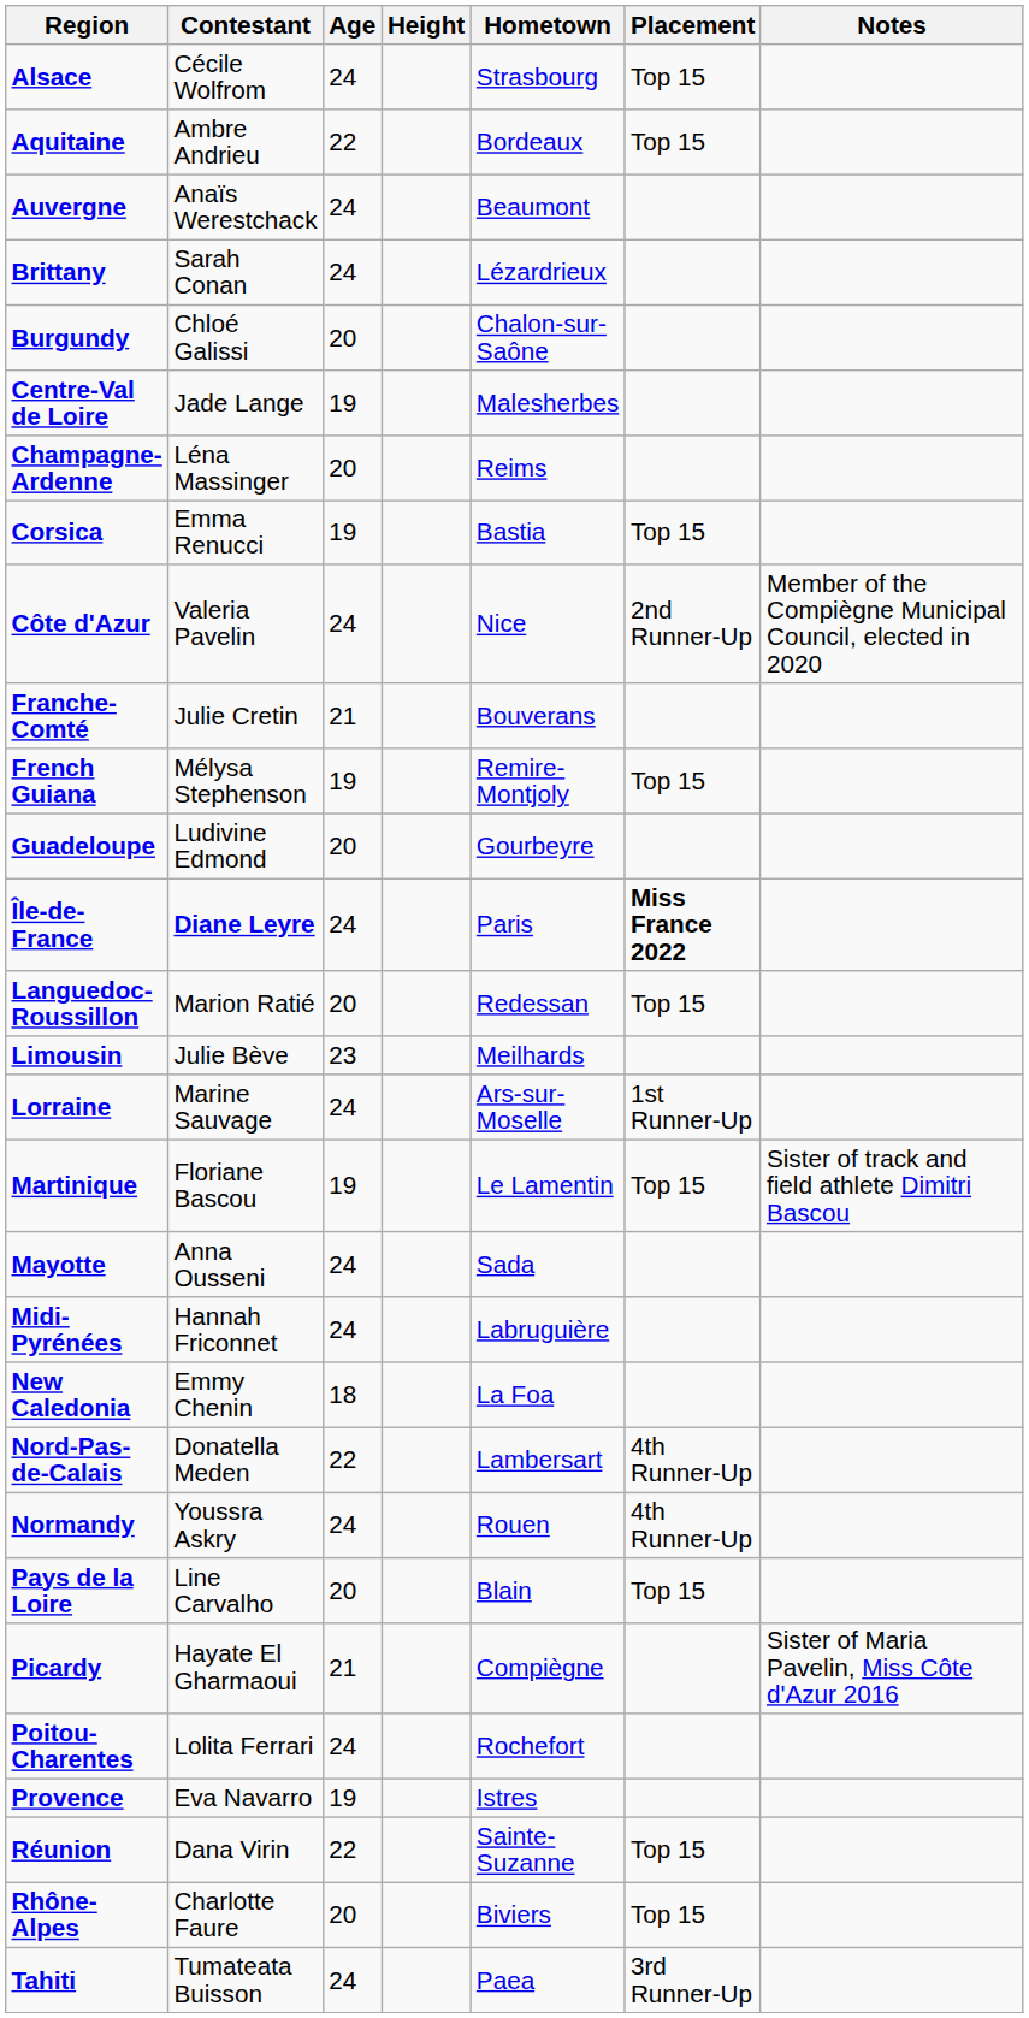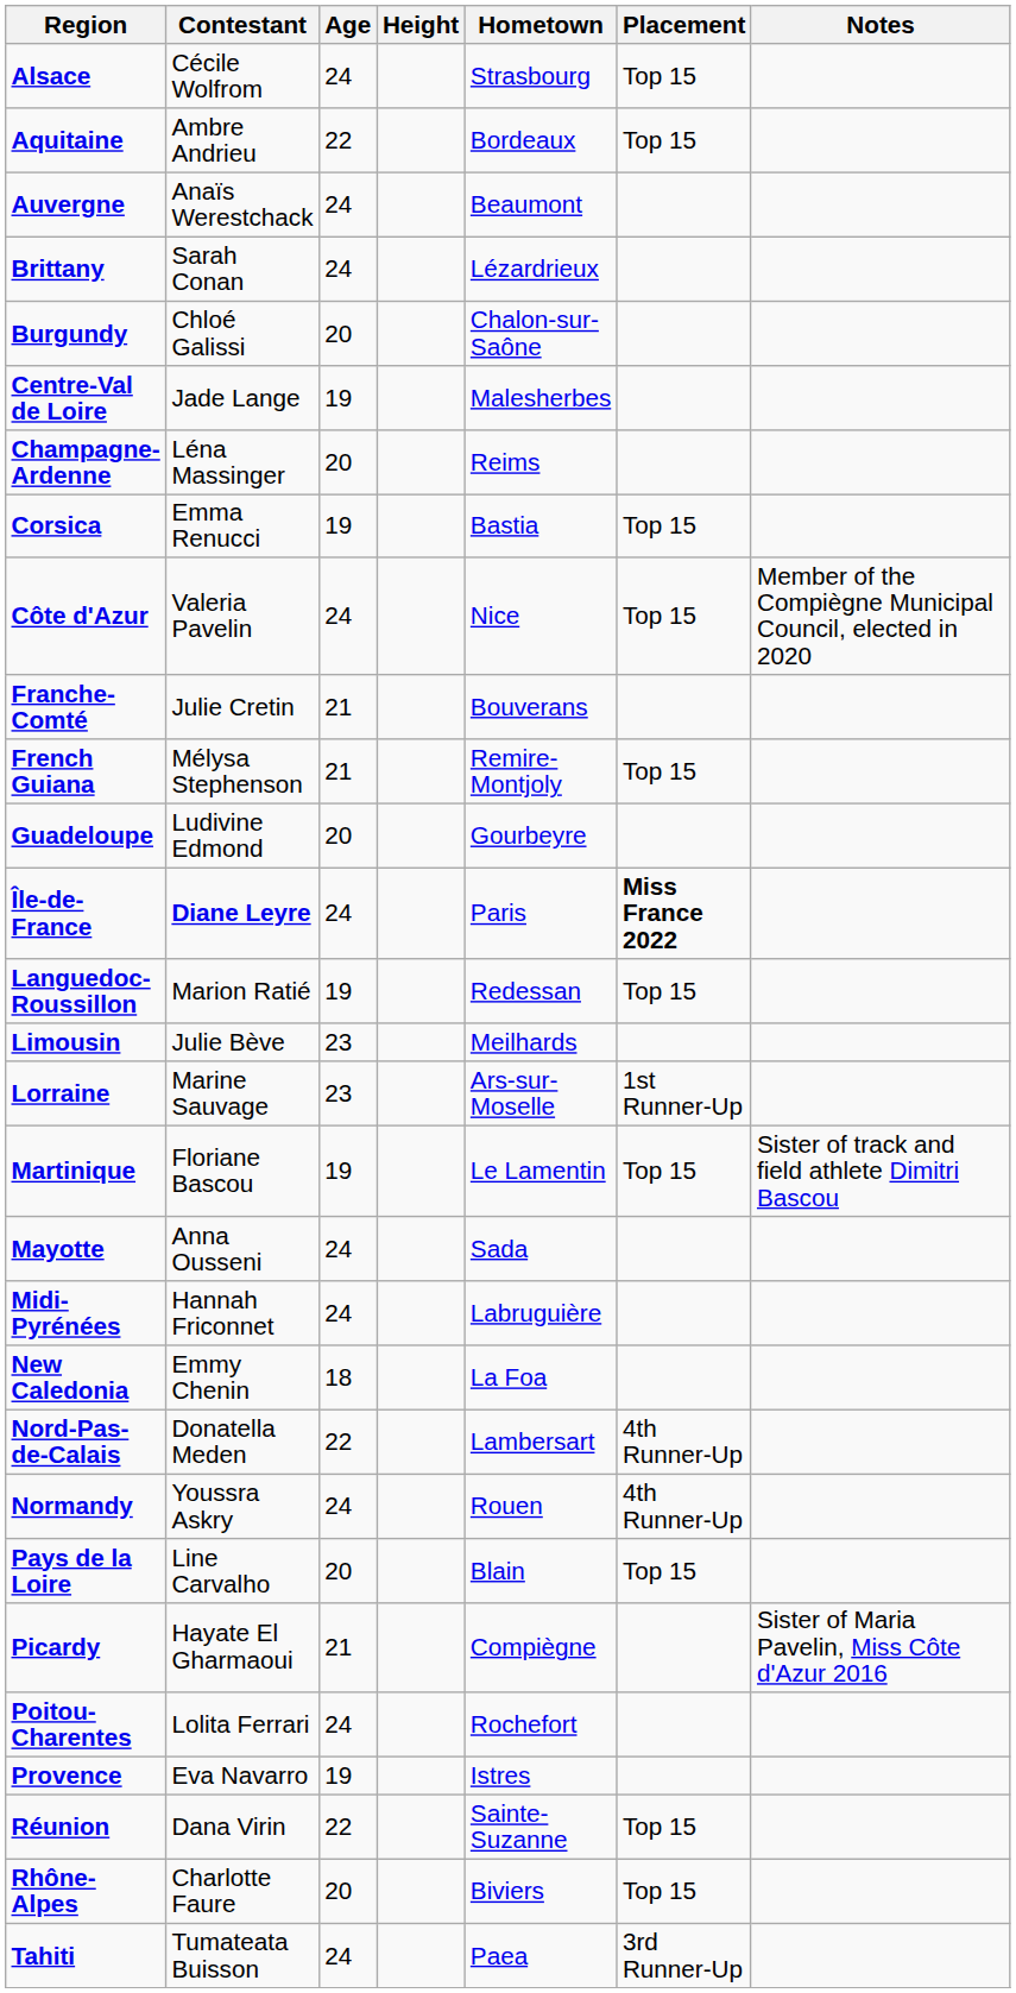Côte d'Azur | Placement: 2nd Runner-Up -> Top 15
French Guiana | Age: 19 -> 21
Languedoc-Roussillon | Age: 20 -> 19
Lorraine | Age: 24 -> 23
